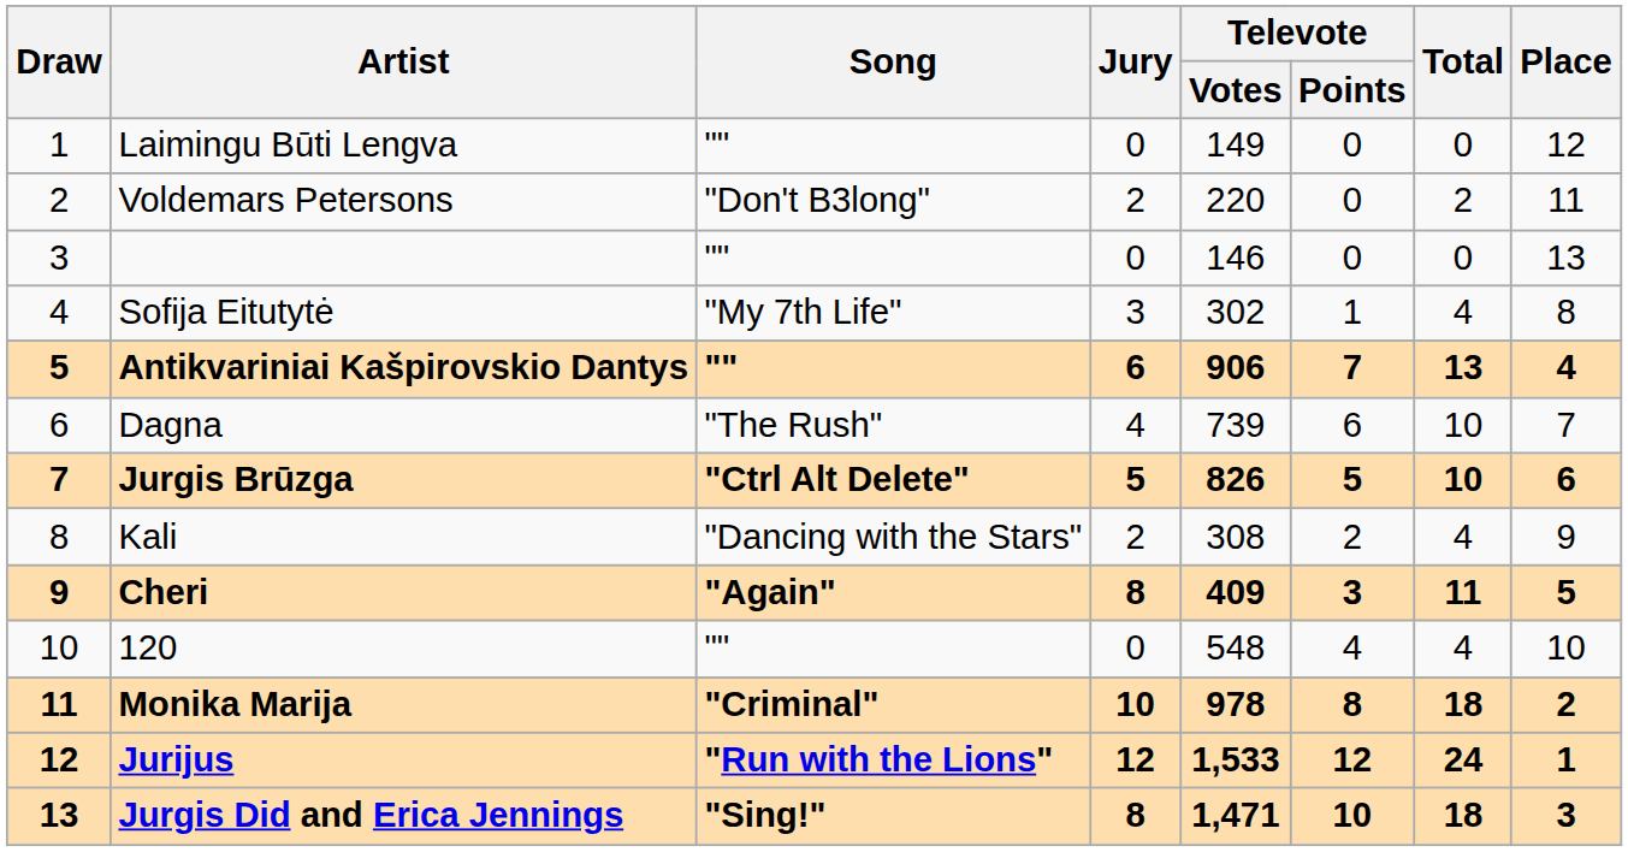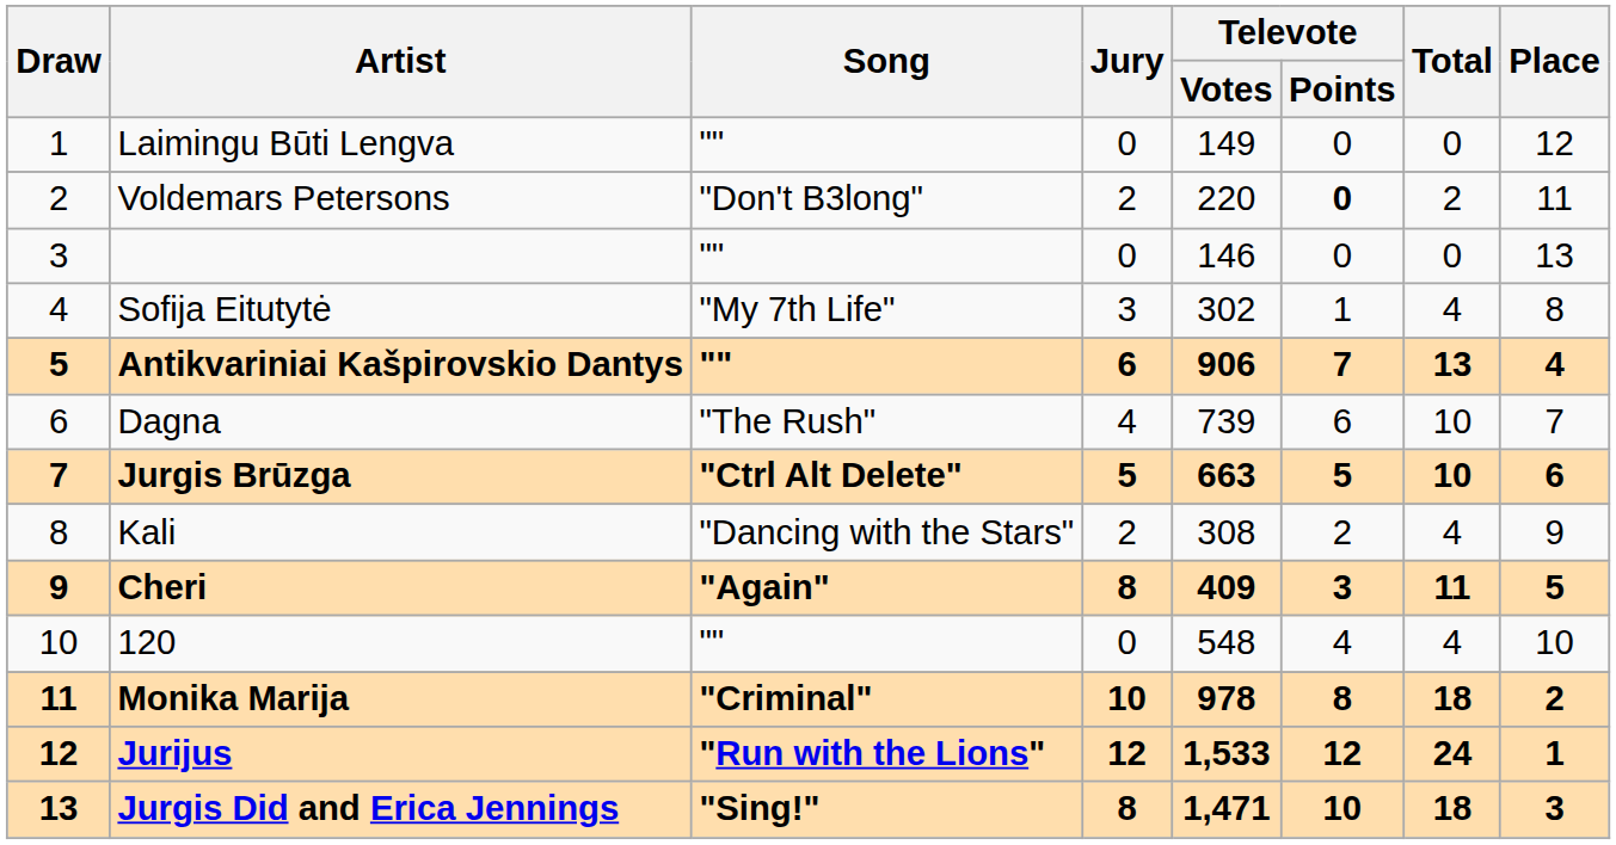Voldemars Petersons | Televote / Points: normal -> bold
Jurgis Brūzga | Televote / Votes: 826 -> 663
